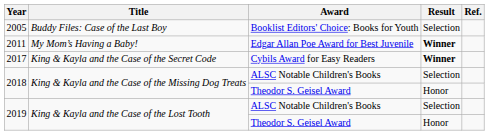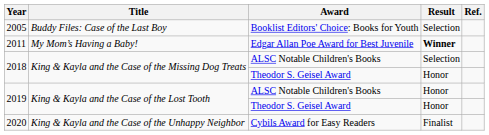- row: 2017 | King & Kayla and the Case of the Secret Code | Cybils Award for Easy Readers | Winner
2019 / ALSC Notable Children's Books | Result: Selection -> Honor
+ row: 2020 | King & Kayla and the Case of the Unhappy Neighbor | Cybils Award for Easy Readers | Finalist
